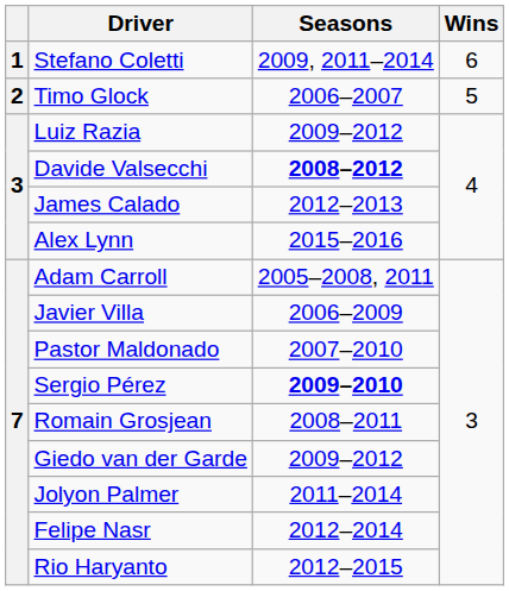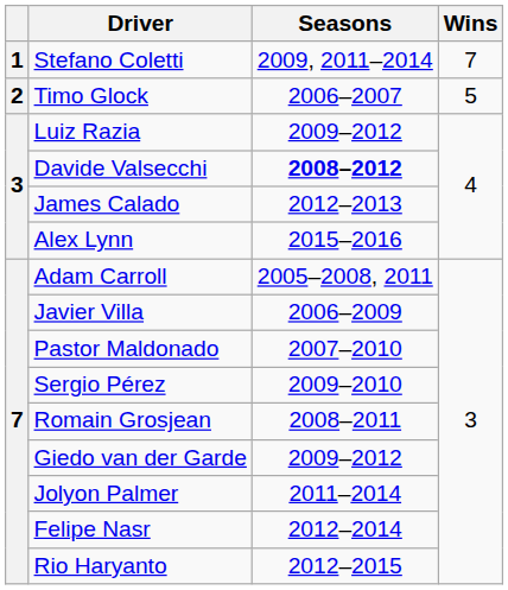Stefano Coletti | Wins: 6 -> 7
Sergio Pérez | Seasons: bold -> normal
